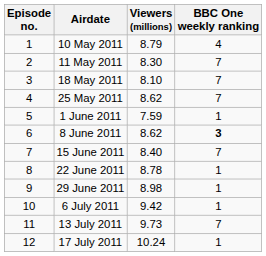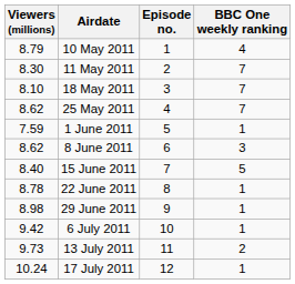columns swapped: Episode no. <-> Viewers (millions)
8 June 2011 | BBC One weekly ranking: bold -> normal
15 June 2011 | BBC One weekly ranking: 7 -> 5
13 July 2011 | BBC One weekly ranking: 7 -> 2
